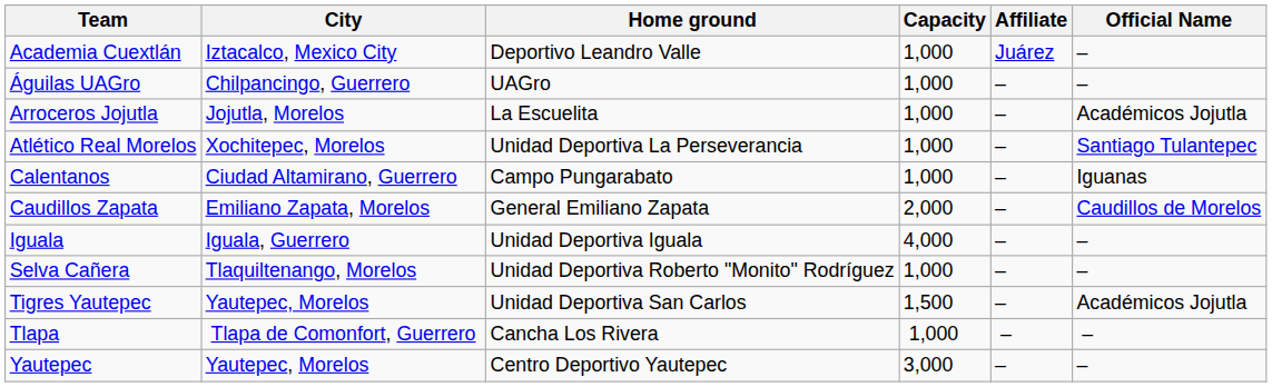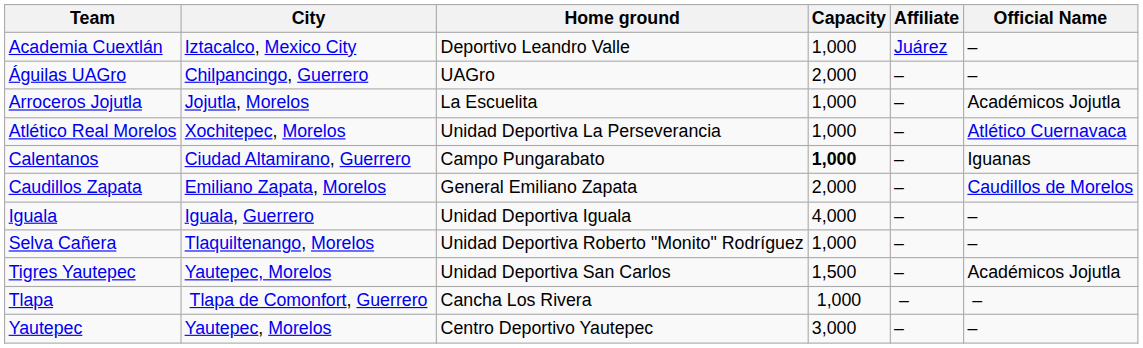Águilas UAGro | Capacity: 1,000 -> 2,000
Atlético Real Morelos | Official Name: Santiago Tulantepec -> Atlético Cuernavaca
Calentanos | Capacity: normal -> bold
